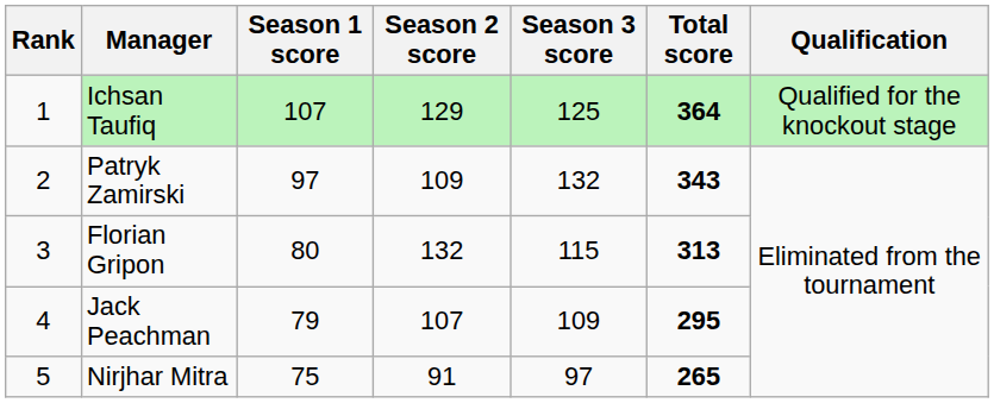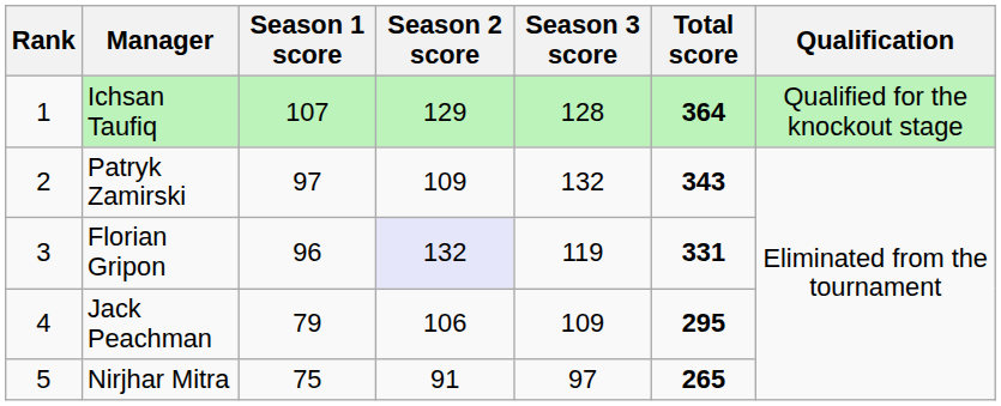Ichsan Taufiq | Season 3 score: 125 -> 128
Florian Gripon | Season 1 score: 80 -> 96
Florian Gripon | Season 2 score: no background -> lavender background
Florian Gripon | Season 3 score: 115 -> 119
Florian Gripon | Total score: 313 -> 331
Jack Peachman | Season 2 score: 107 -> 106
